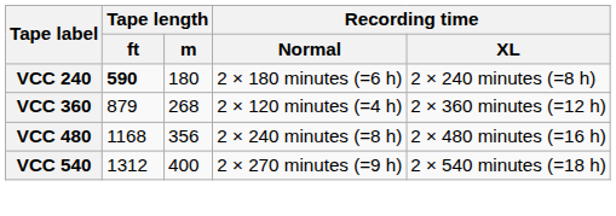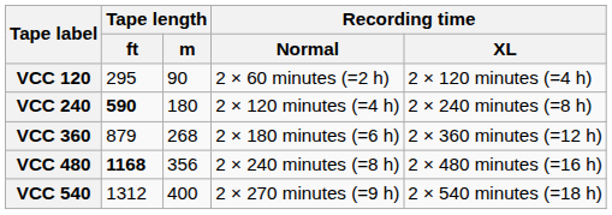+ row: VCC 120 | 295 | 90 | 2 × 60 minutes (=2 h) | 2 × 120 minutes (=4 h)
VCC 240 | Recording time / Normal: 2 × 180 minutes (=6 h) -> 2 × 120 minutes (=4 h)
VCC 360 | Recording time / Normal: 2 × 120 minutes (=4 h) -> 2 × 180 minutes (=6 h)
VCC 480 | Tape length / ft: normal -> bold
